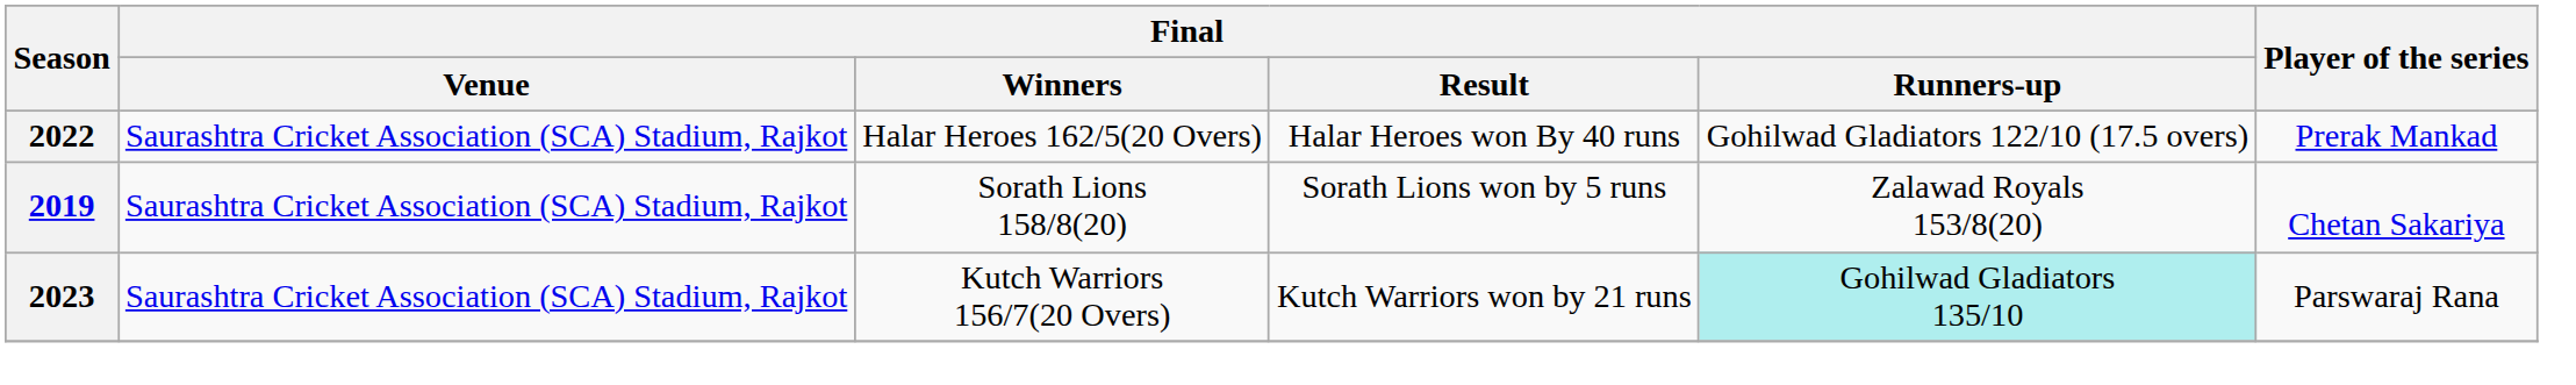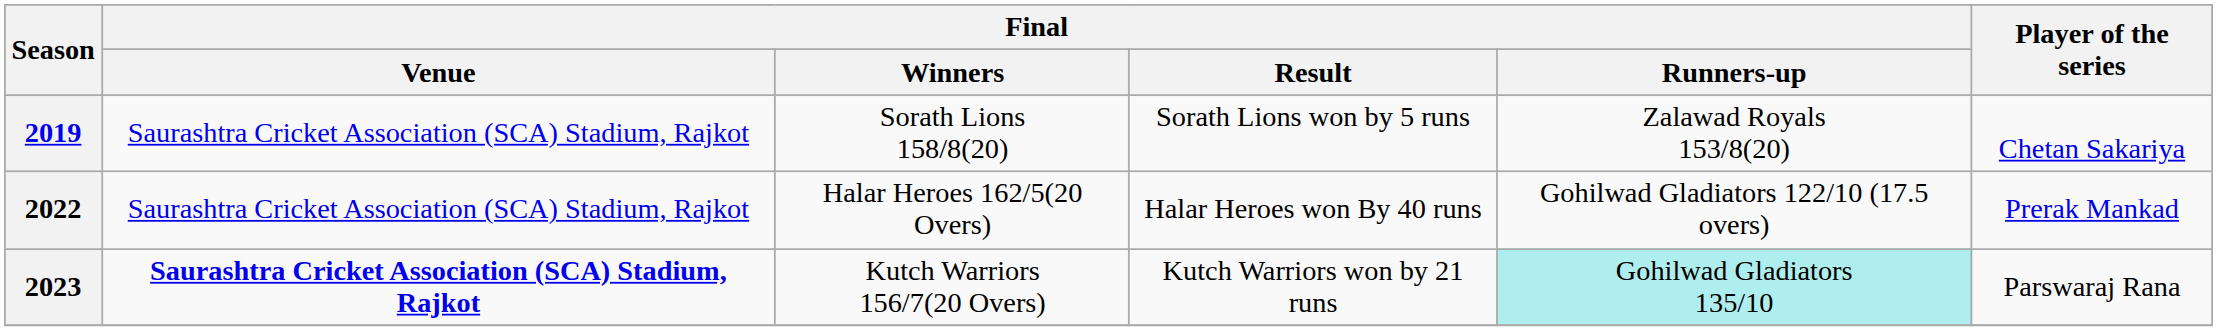rows swapped: 2019 <-> 2022
2023 | Final / Venue: normal -> bold
